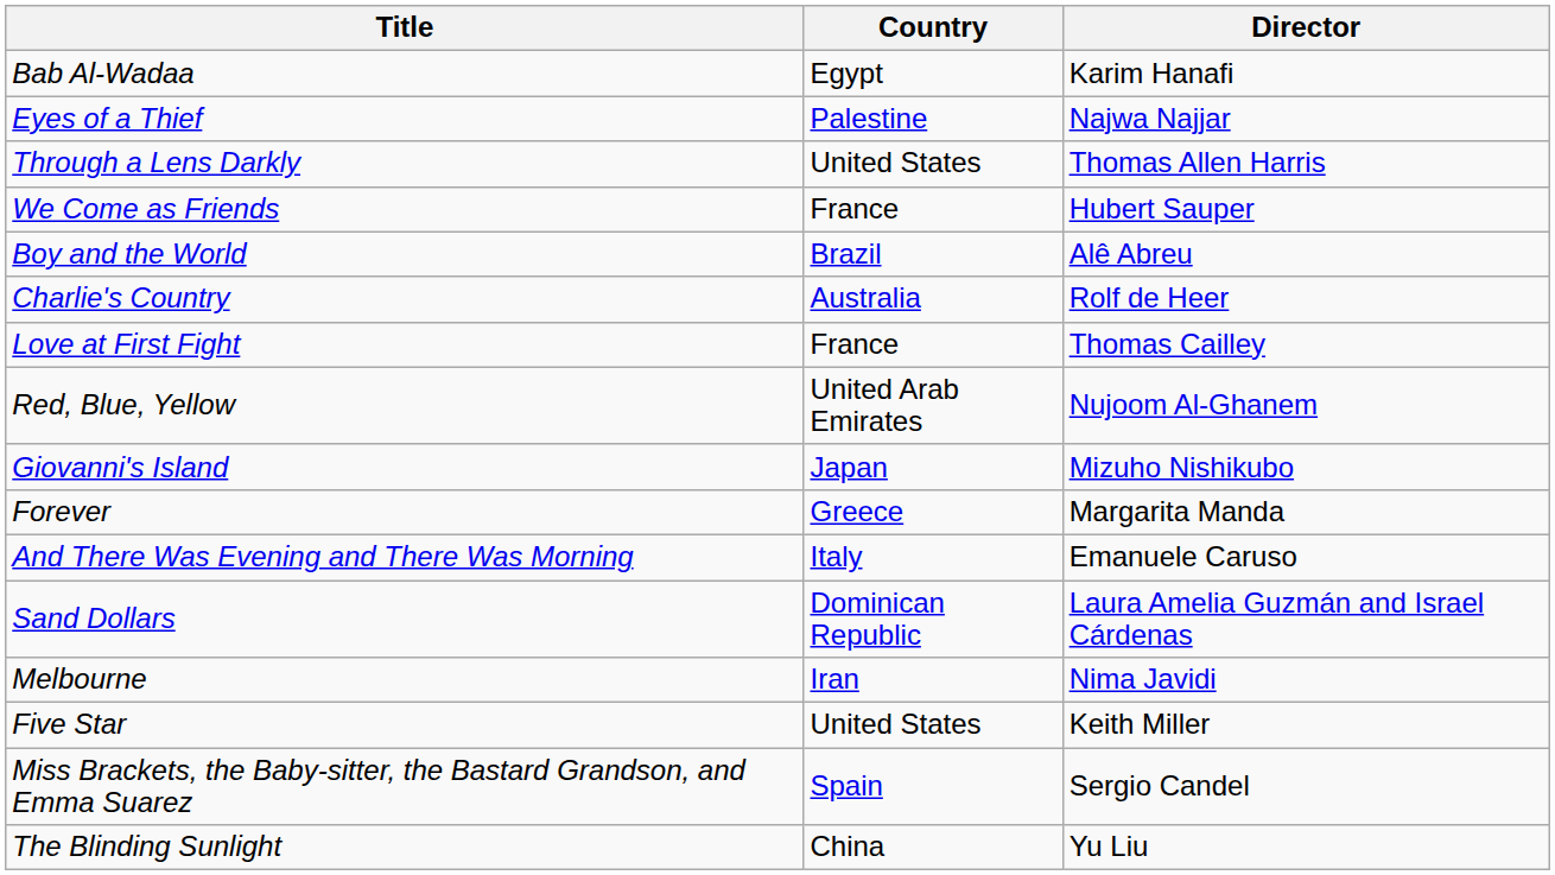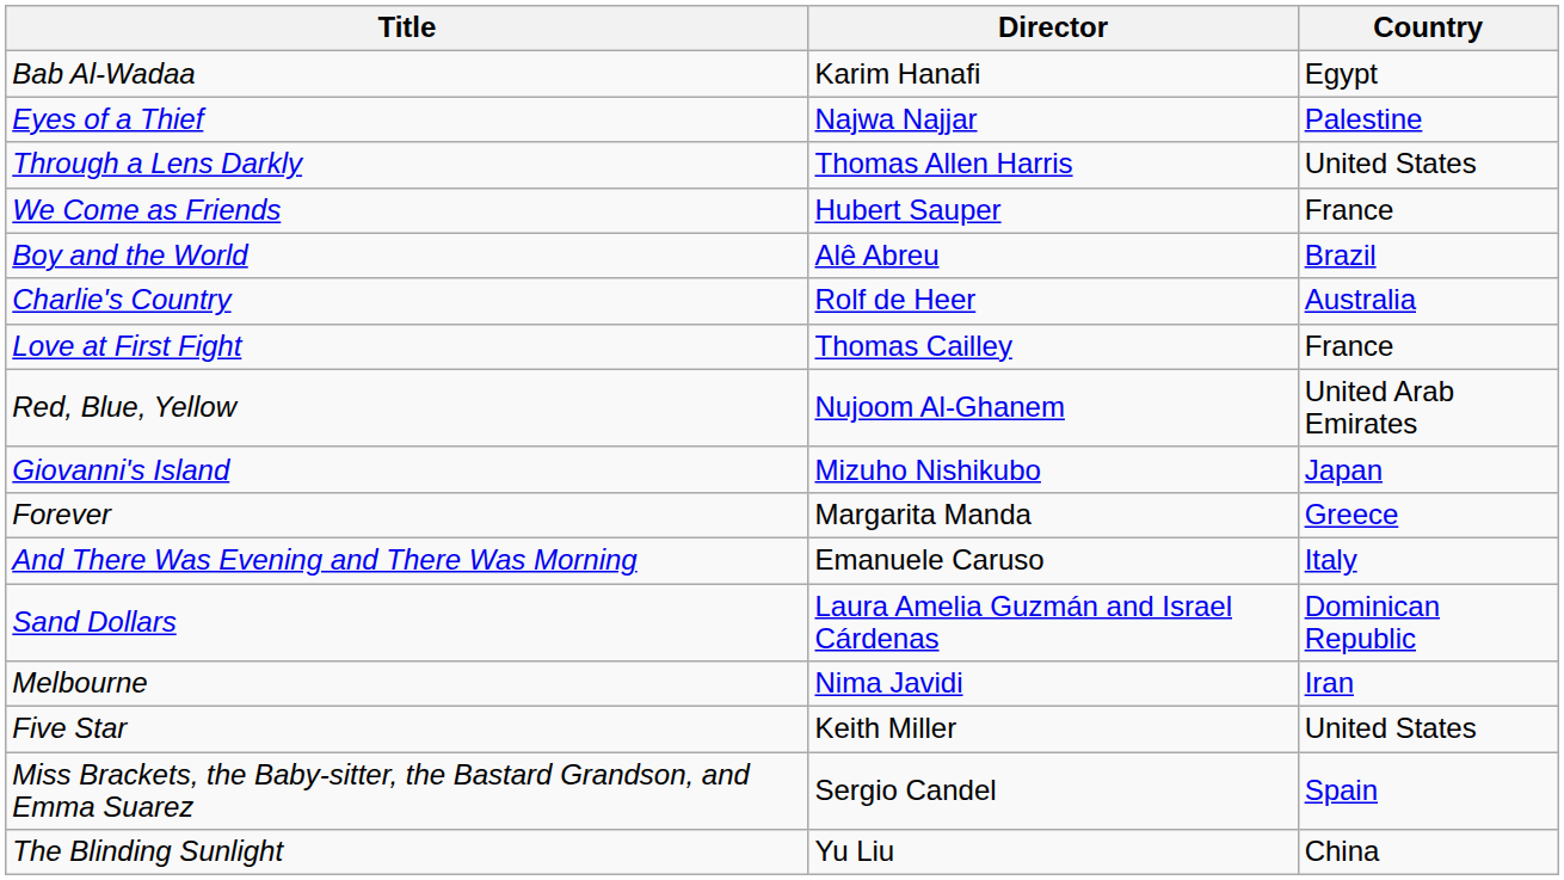columns swapped: Director <-> Country
